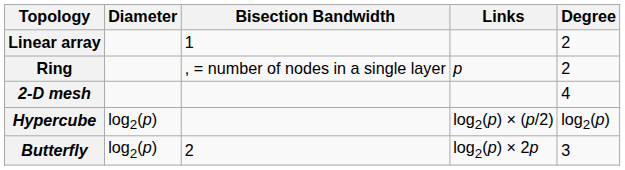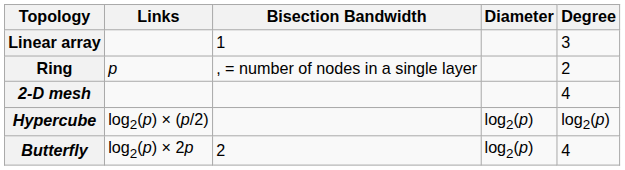columns swapped: Diameter <-> Links
Linear array | Degree: 2 -> 3
Butterfly | Degree: 3 -> 4
